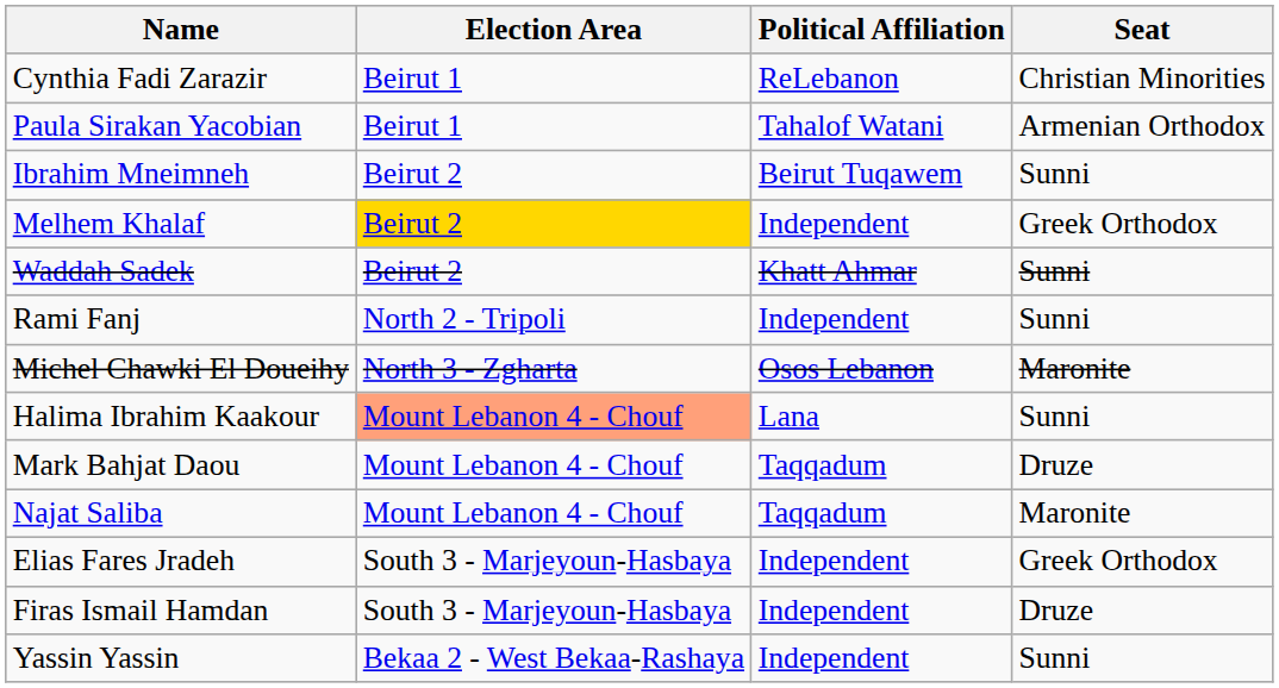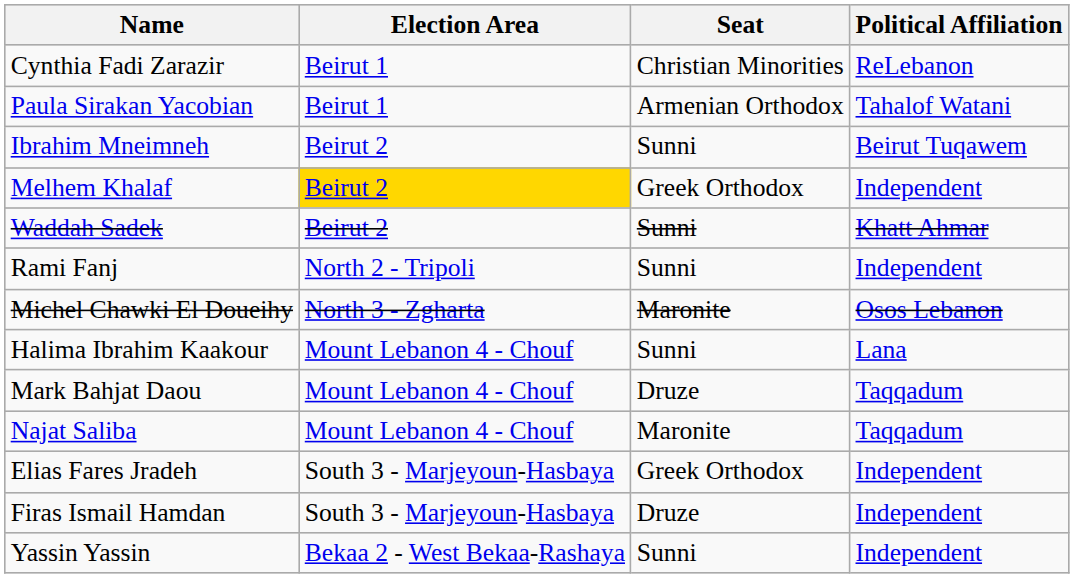columns swapped: Political Affiliation <-> Seat
Halima Ibrahim Kaakour | Election Area: lightsalmon background -> no background
